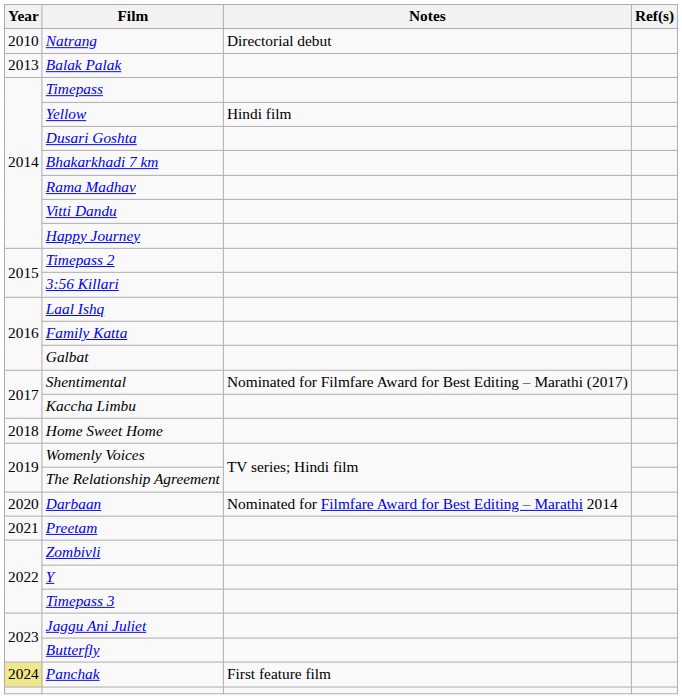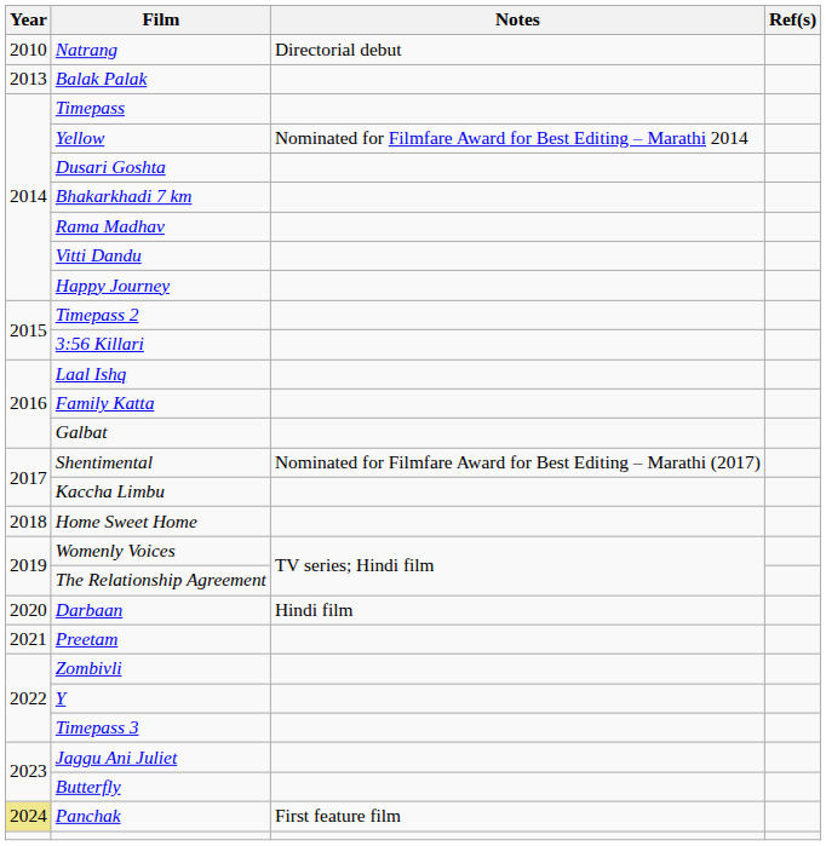Yellow | Notes: Hindi film -> Nominated for Filmfare Award for Best Editing – Marathi 2014
Darbaan | Notes: Nominated for Filmfare Award for Best Editing – Marathi 2014 -> Hindi film
